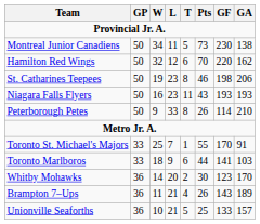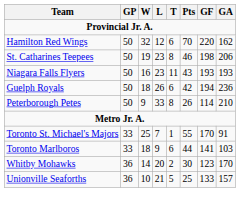- row: Montreal Junior Canadiens | 50 | 34 | 11 | 5 | 73 | 230 | 138
+ row: Guelph Royals | 50 | 18 | 26 | 6 | 42 | 194 | 236
- row: Brampton 7–Ups | 36 | 11 | 21 | 4 | 26 | 143 | 189
